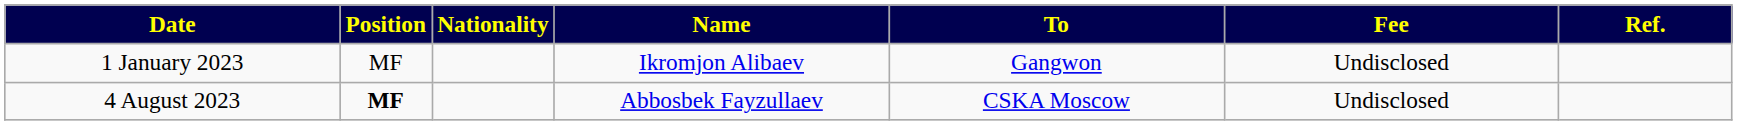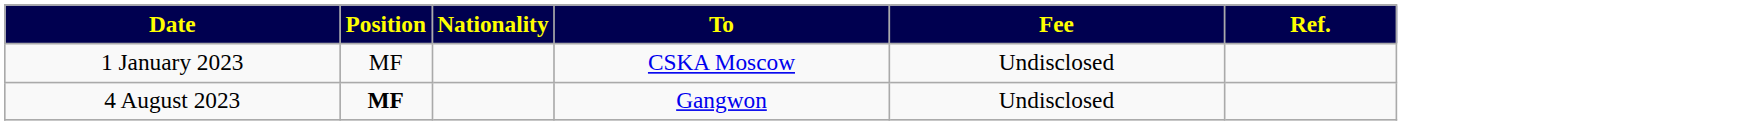- column: Name | Ikromjon Alibaev | Abbosbek Fayzullaev
1 January 2023 | To: Gangwon -> CSKA Moscow
4 August 2023 | To: CSKA Moscow -> Gangwon
